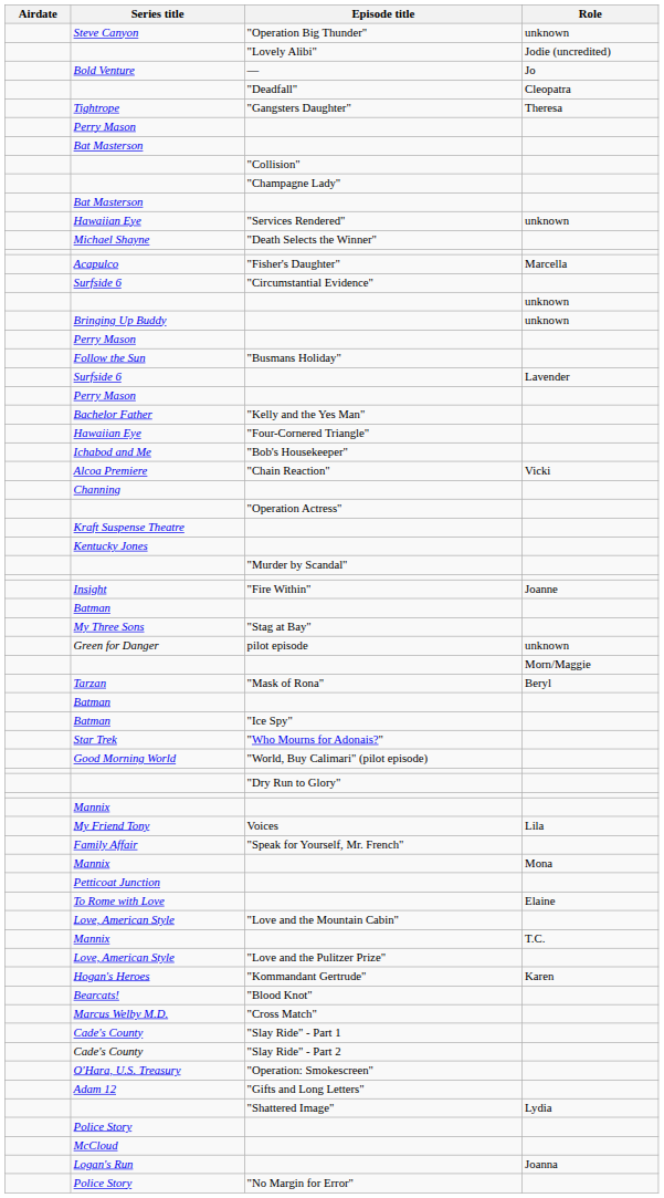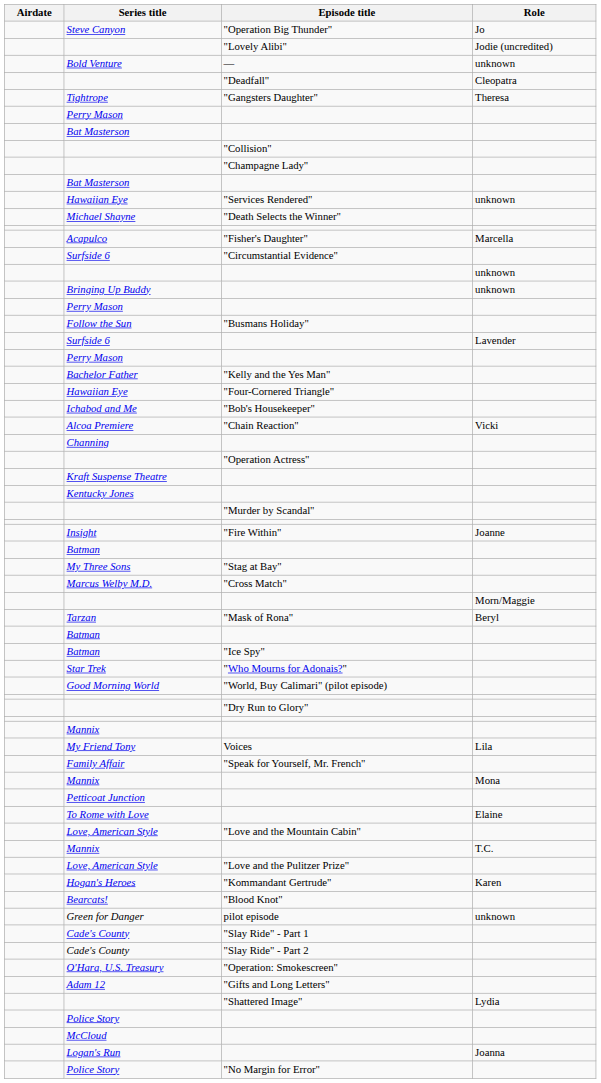Steve Canyon | Role: unknown -> Jo
Bold Venture | Role: Jo -> unknown
rows swapped: Green for Danger <-> Marcus Welby M.D.
